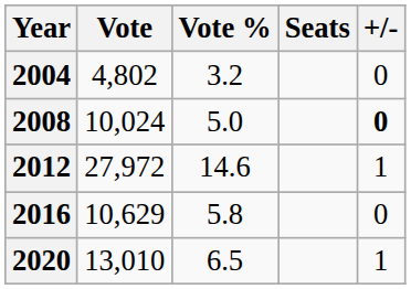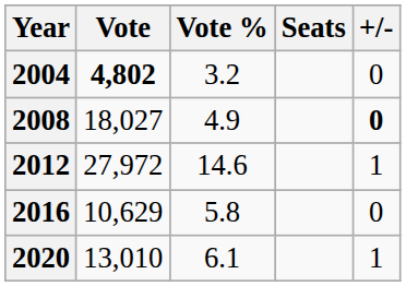2004 | Vote: normal -> bold
2008 | Vote: 10,024 -> 18,027
2008 | Vote %: 5.0 -> 4.9
2020 | Vote %: 6.5 -> 6.1
